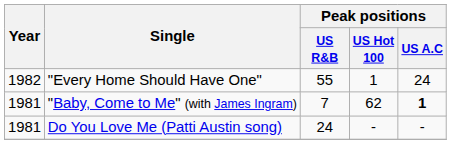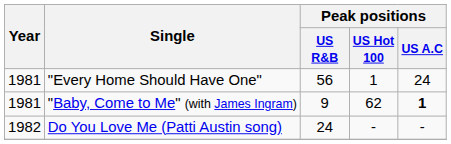"Every Home Should Have One" | Year: 1982 -> 1981
"Every Home Should Have One" | Peak positions / US R&B: 55 -> 56
"Baby, Come to Me" (with James Ingram) | Peak positions / US R&B: 7 -> 9
Do You Love Me (Patti Austin song) | Year: 1981 -> 1982
